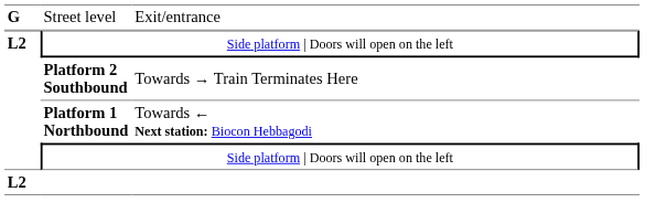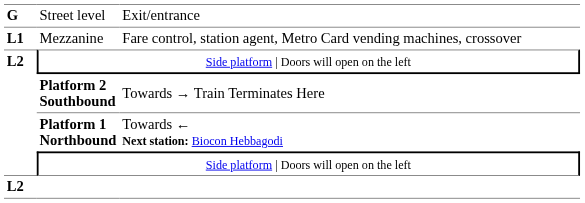+ row: L1 | Mezzanine | Fare control, station agent, Metro Card vending machines, crossover
